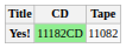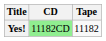Yes! | Tape: 11082 -> 11182
